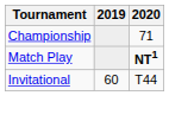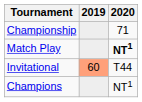Invitational | 2019: no background -> lightsalmon background
+ row: Champions | NT1
